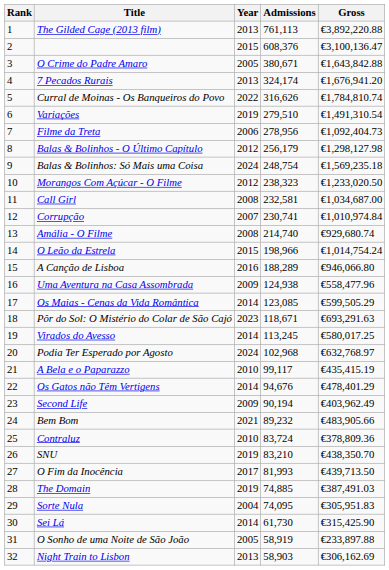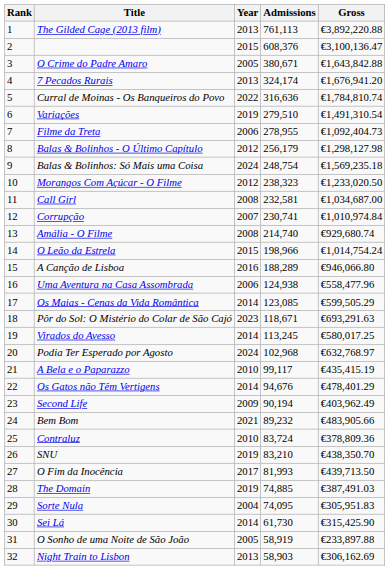Curral de Moinas - Os Banqueiros do Povo | Admissions: 316,626 -> 316,636
Filme da Treta | Admissions: 278,956 -> 278,955
Uma Aventura na Casa Assombrada | Year: 2009 -> 2006
